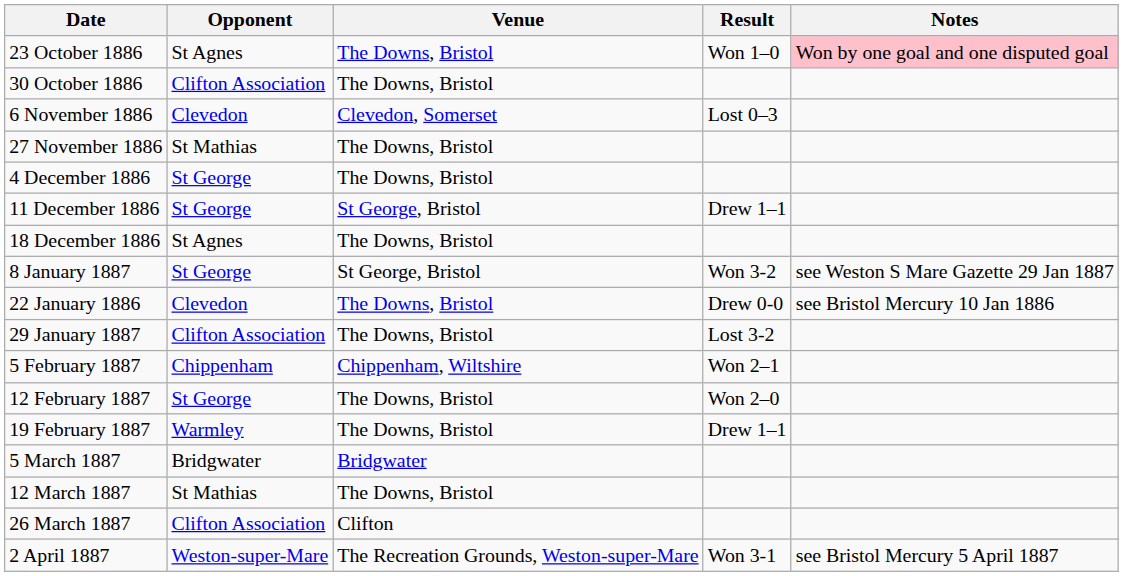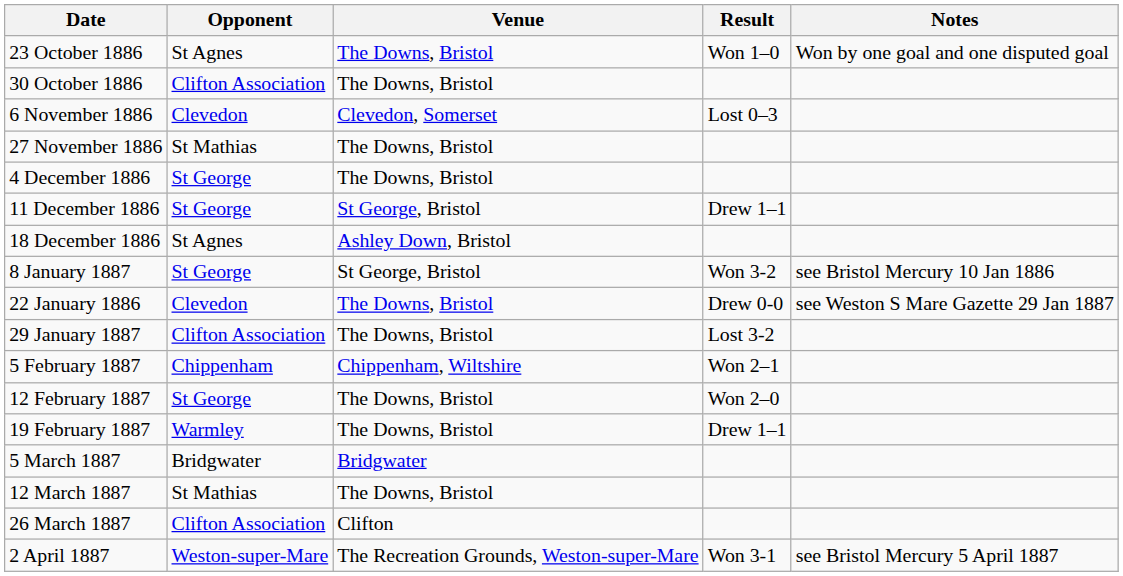23 October 1886 | Notes: pink background -> no background
18 December 1886 | Venue: The Downs, Bristol -> Ashley Down, Bristol
8 January 1887 | Notes: see Weston S Mare Gazette 29 Jan 1887 -> see Bristol Mercury 10 Jan 1886
22 January 1886 | Notes: see Bristol Mercury 10 Jan 1886 -> see Weston S Mare Gazette 29 Jan 1887
